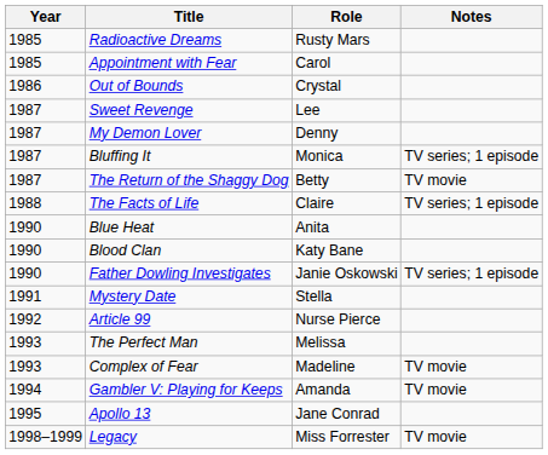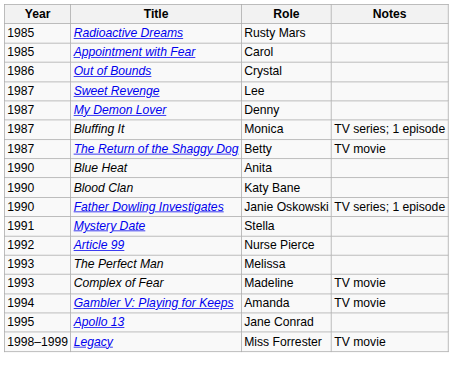- row: 1988 | The Facts of Life | Claire | TV series; 1 episode
